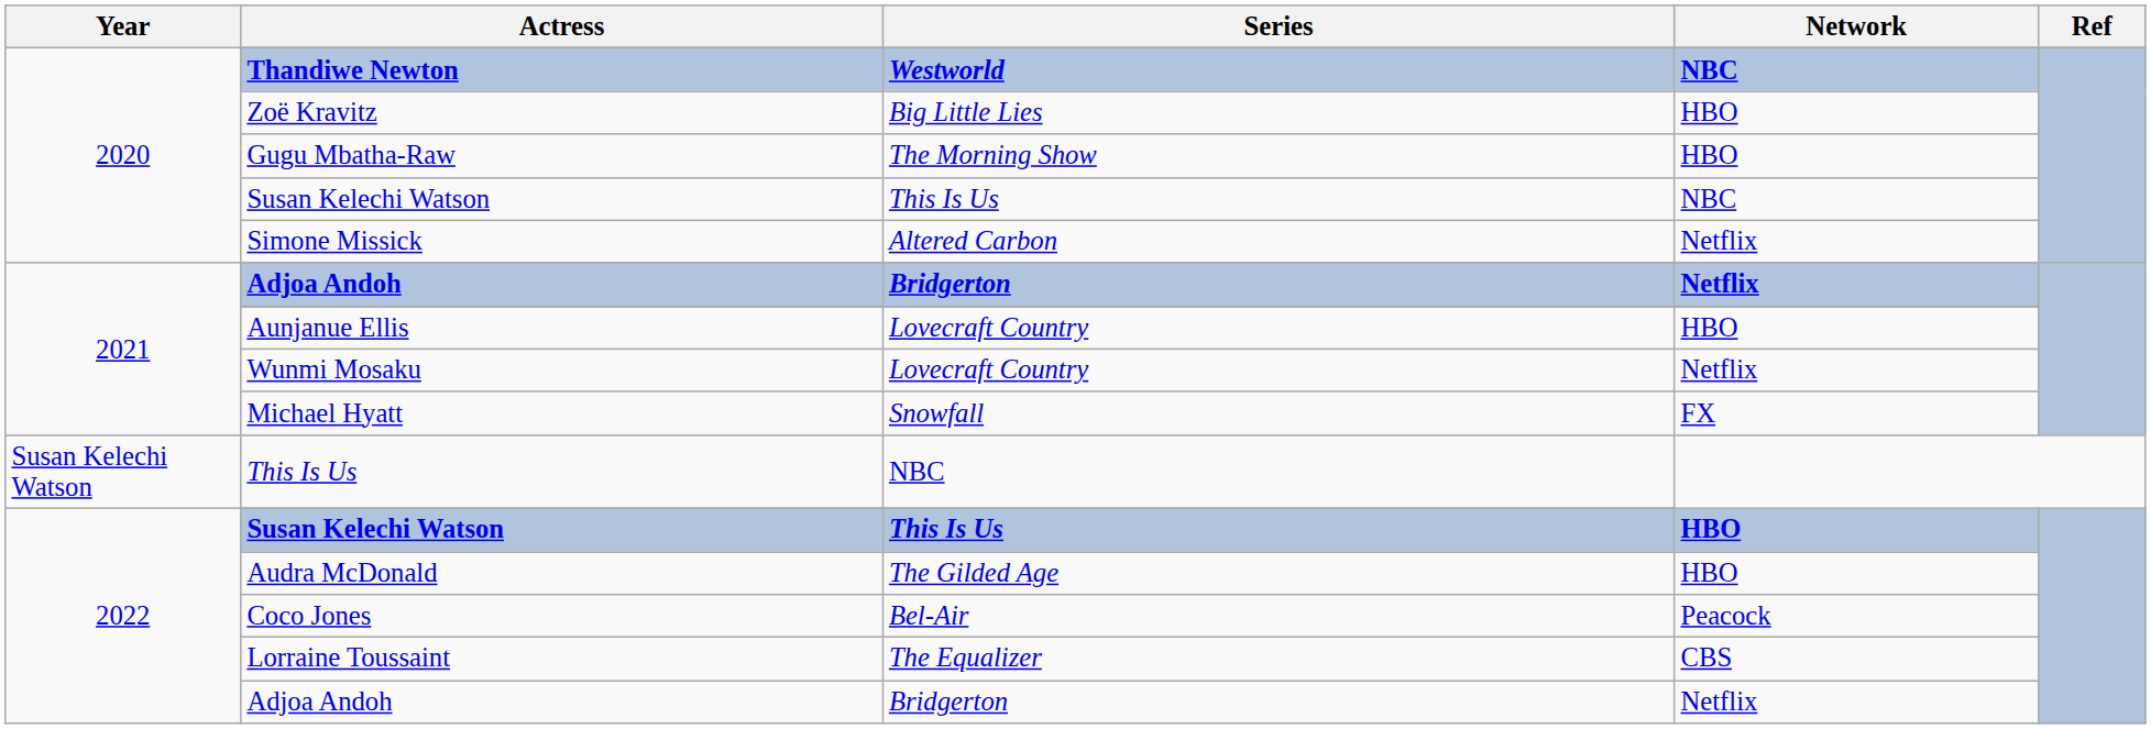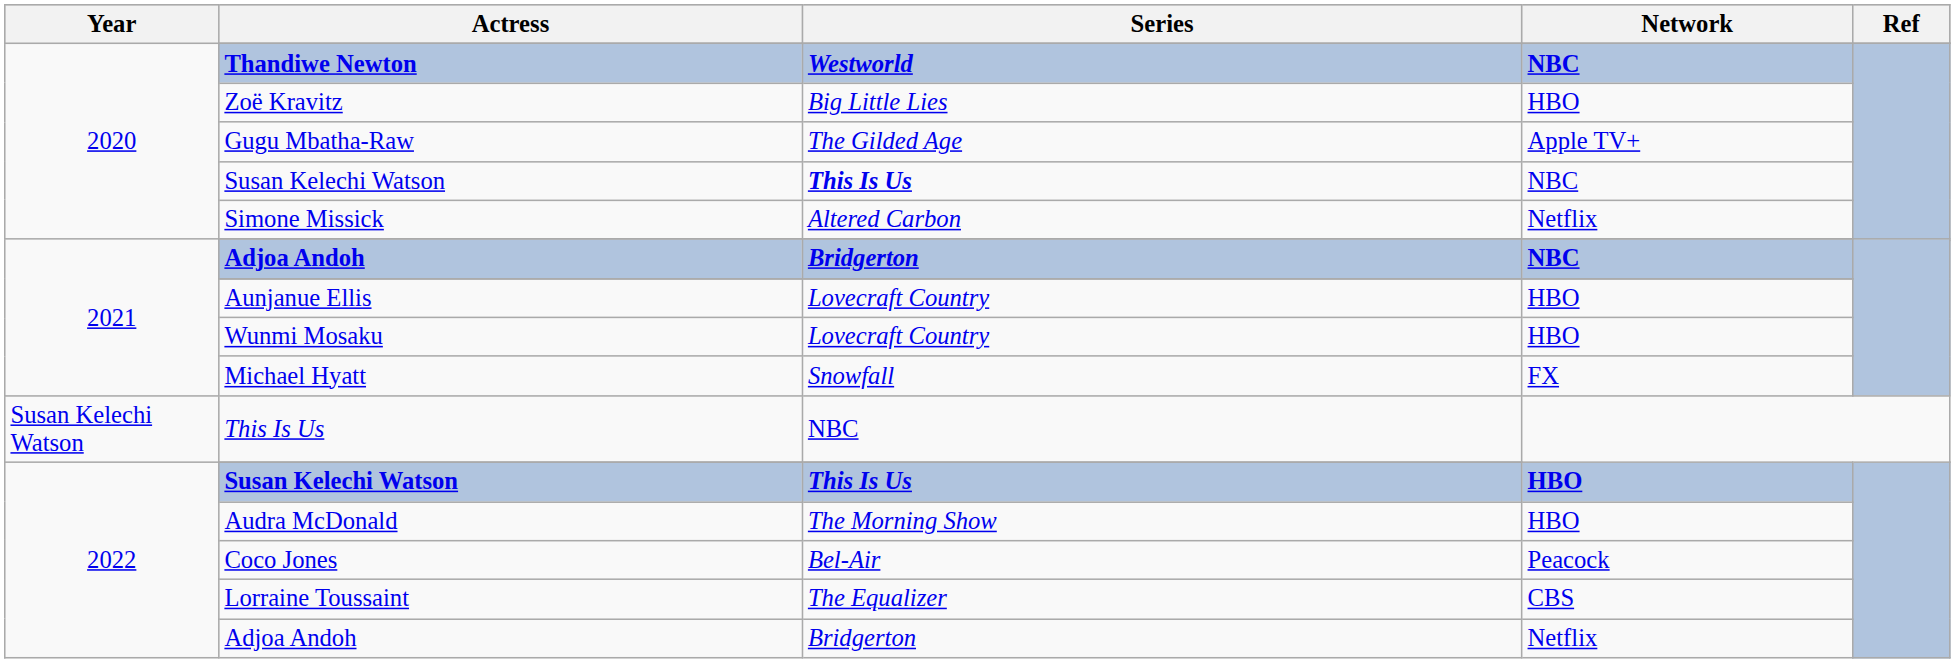Gugu Mbatha-Raw | Series: The Morning Show -> The Gilded Age
Gugu Mbatha-Raw | Network: HBO -> Apple TV+
2020 / Susan Kelechi Watson | Series: normal -> bold
2021 / Adjoa Andoh | Network: Netflix -> NBC
Wunmi Mosaku | Network: Netflix -> HBO
Audra McDonald | Series: The Gilded Age -> The Morning Show
